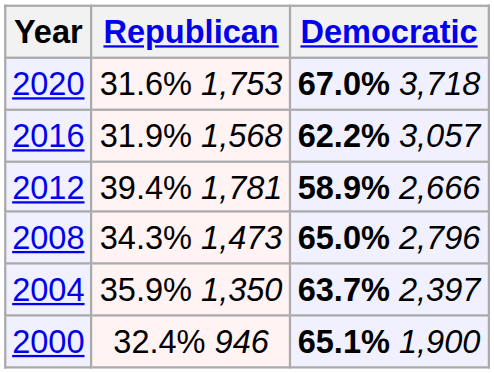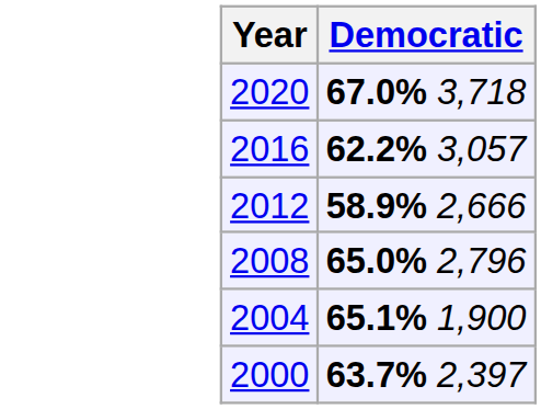- column: Republican | 31.6% 1,753 | 31.9% 1,568 | 39.4% 1,781 | 34.3% 1,473 | 35.9% 1,350 | 32.4% 946
2004 | Democratic: 63.7% 2,397 -> 65.1% 1,900
2000 | Democratic: 65.1% 1,900 -> 63.7% 2,397
